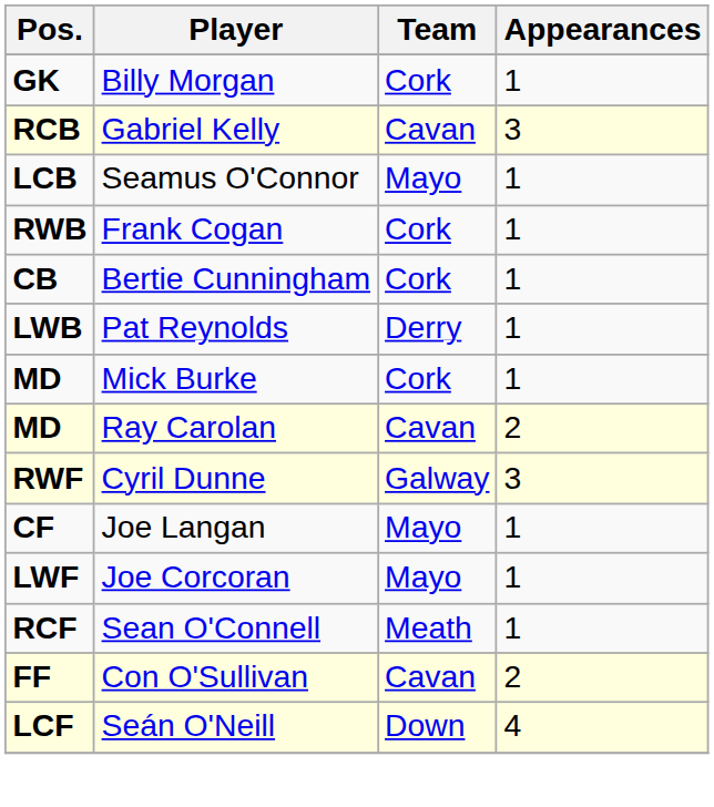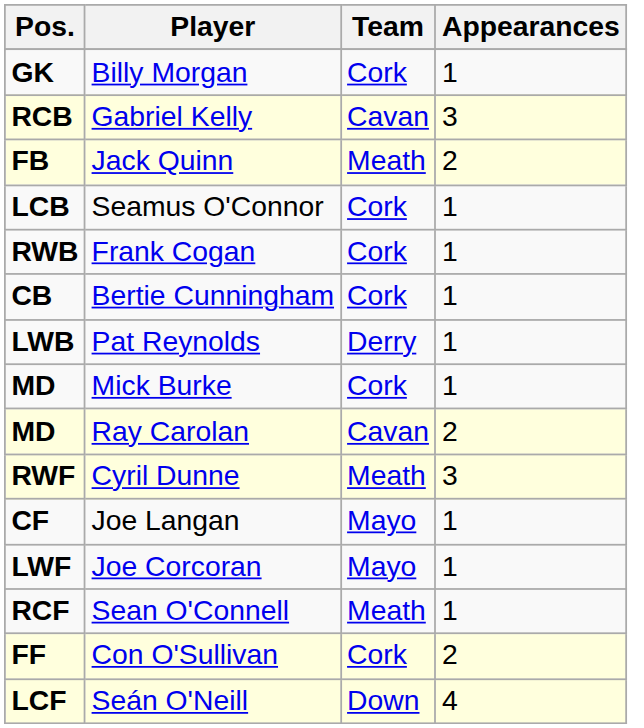+ row: FB | Jack Quinn | Meath | 2
Seamus O'Connor | Team: Mayo -> Cork
Cyril Dunne | Team: Galway -> Meath
Con O'Sullivan | Team: Cavan -> Cork
